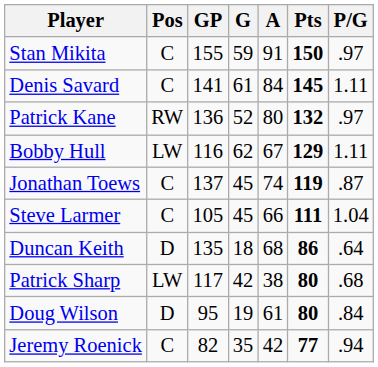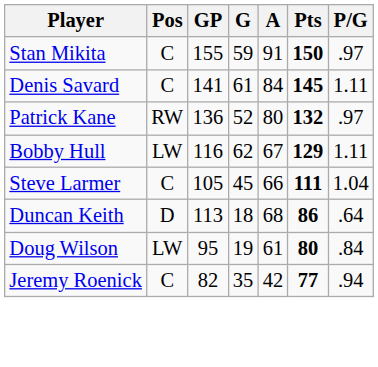- row: Jonathan Toews | C | 137 | 45 | 74 | 119 | .87
Duncan Keith | GP: 135 -> 113
- row: Patrick Sharp | LW | 117 | 42 | 38 | 80 | .68
Doug Wilson | Pos: D -> LW
